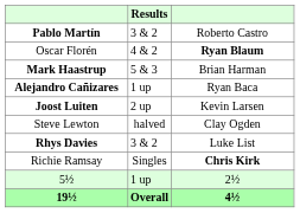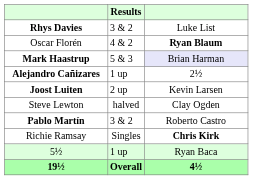rows swapped: Pablo Martín <-> Rhys Davies
Mark Haastrup | column 3: no background -> lavender background
Alejandro Cañizares | column 3: Ryan Baca -> 2½
5½ | column 3: 2½ -> Ryan Baca
